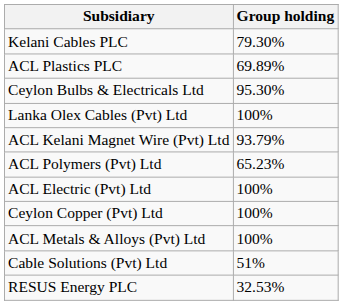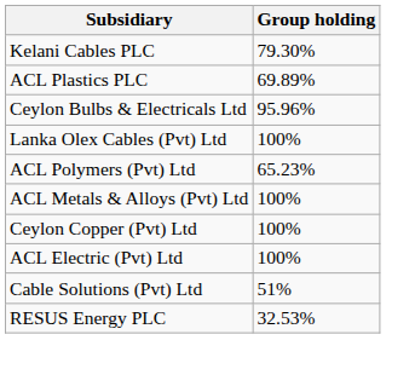Ceylon Bulbs & Electricals Ltd | Group holding: 95.30% -> 95.96%
- row: ACL Kelani Magnet Wire (Pvt) Ltd | 93.79%
rows swapped: ACL Metals & Alloys (Pvt) Ltd <-> ACL Electric (Pvt) Ltd
